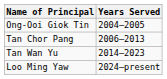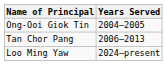- row: Tan Wan Yu | 2014–2023
